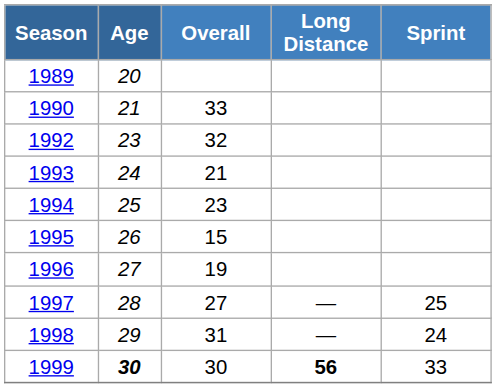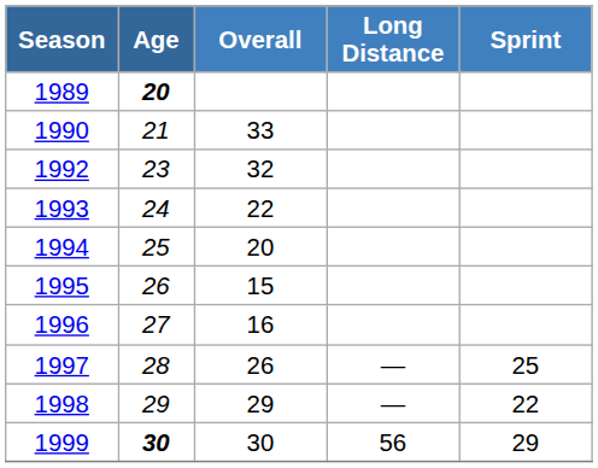1989 | Age: normal -> bold
1993 | Overall: 21 -> 22
1994 | Overall: 23 -> 20
1996 | Overall: 19 -> 16
1997 | Overall: 27 -> 26
1998 | Overall: 31 -> 29
1998 | Sprint: 24 -> 22
1999 | Long Distance: bold -> normal
1999 | Sprint: 33 -> 29
